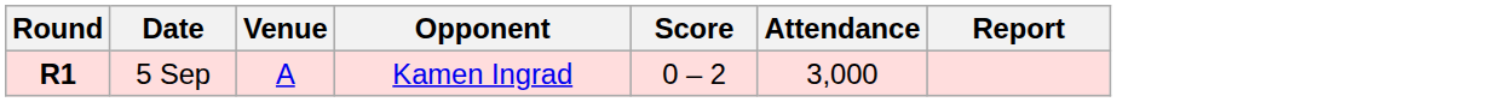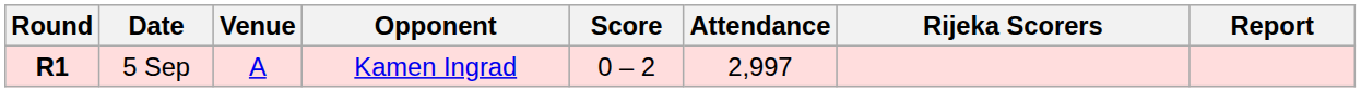+ column: Rijeka Scorers
5 Sep | Attendance: 3,000 -> 2,997
